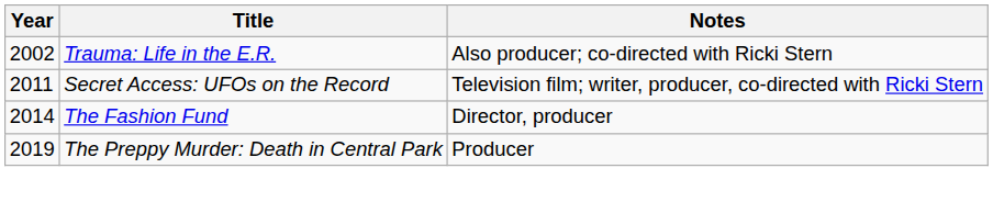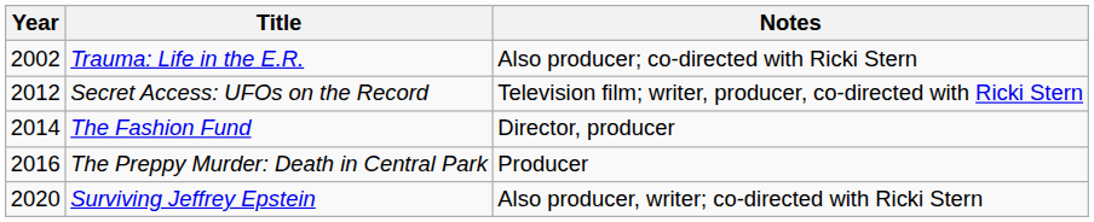Secret Access: UFOs on the Record | Year: 2011 -> 2012
The Preppy Murder: Death in Central Park | Year: 2019 -> 2016
+ row: 2020 | Surviving Jeffrey Epstein | Also producer, writer; co-directed with Ricki Stern
